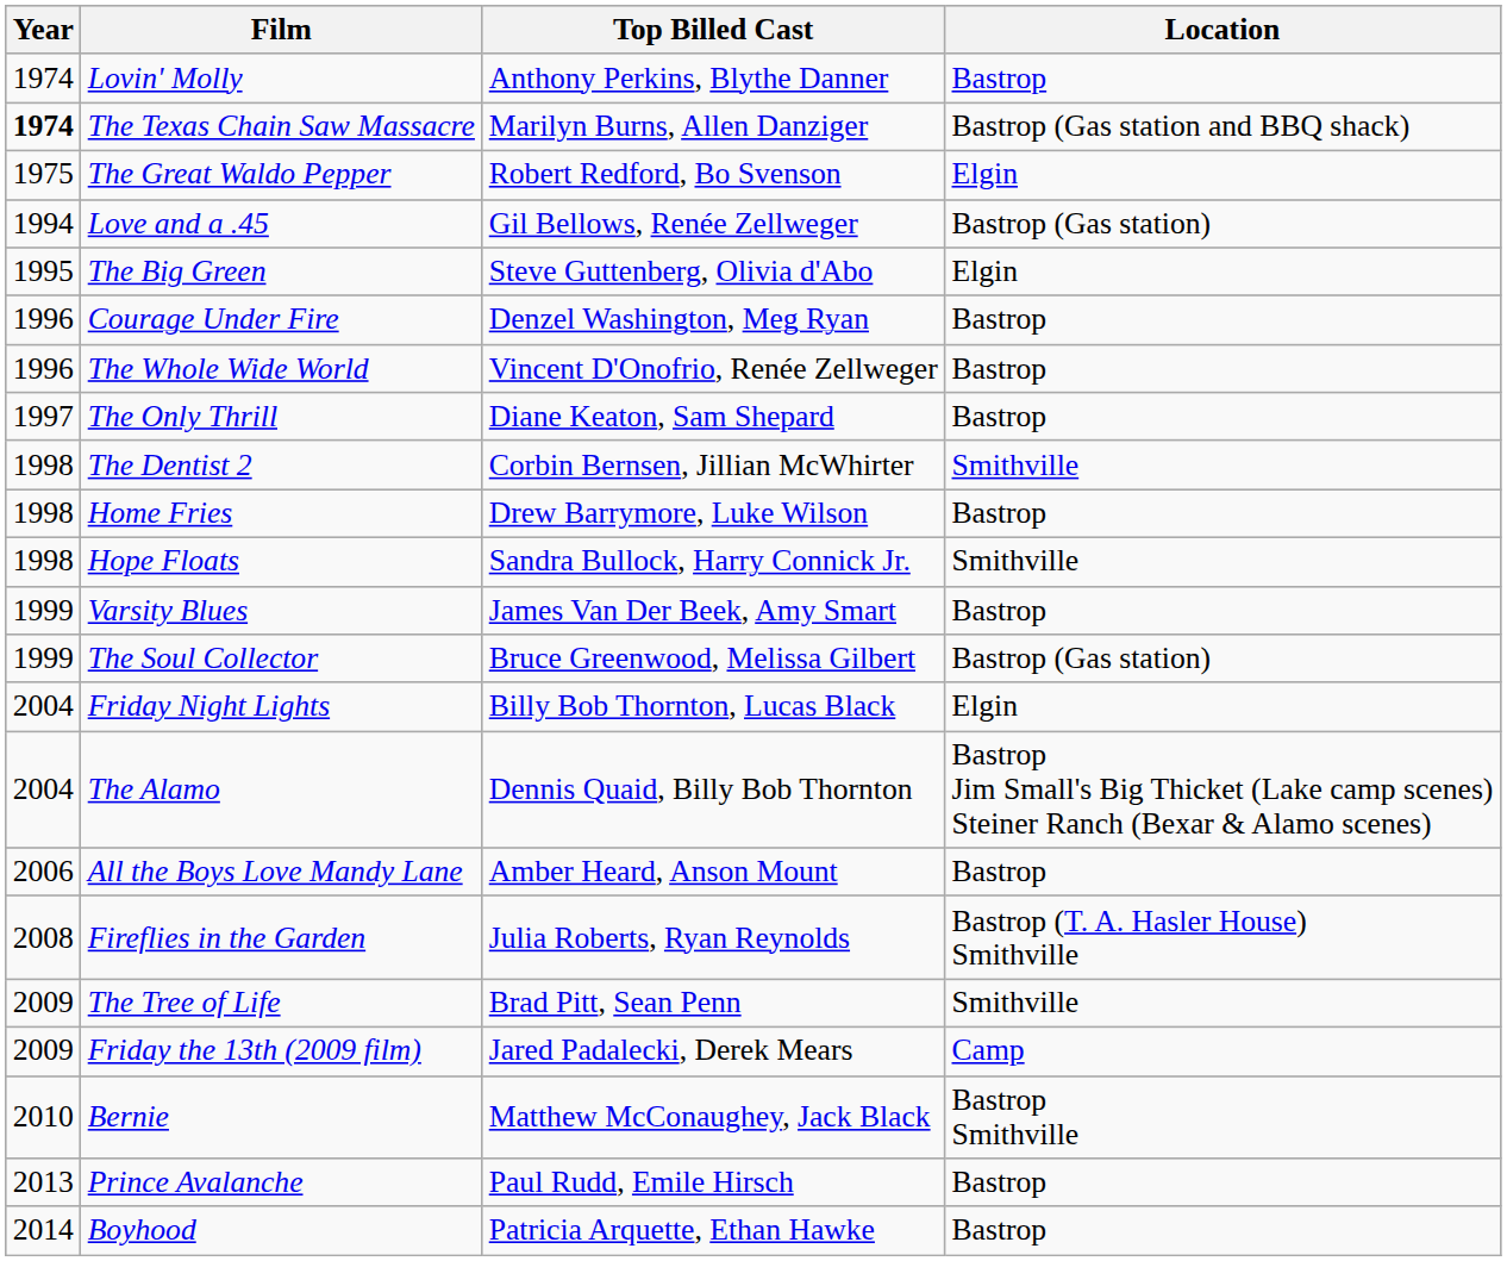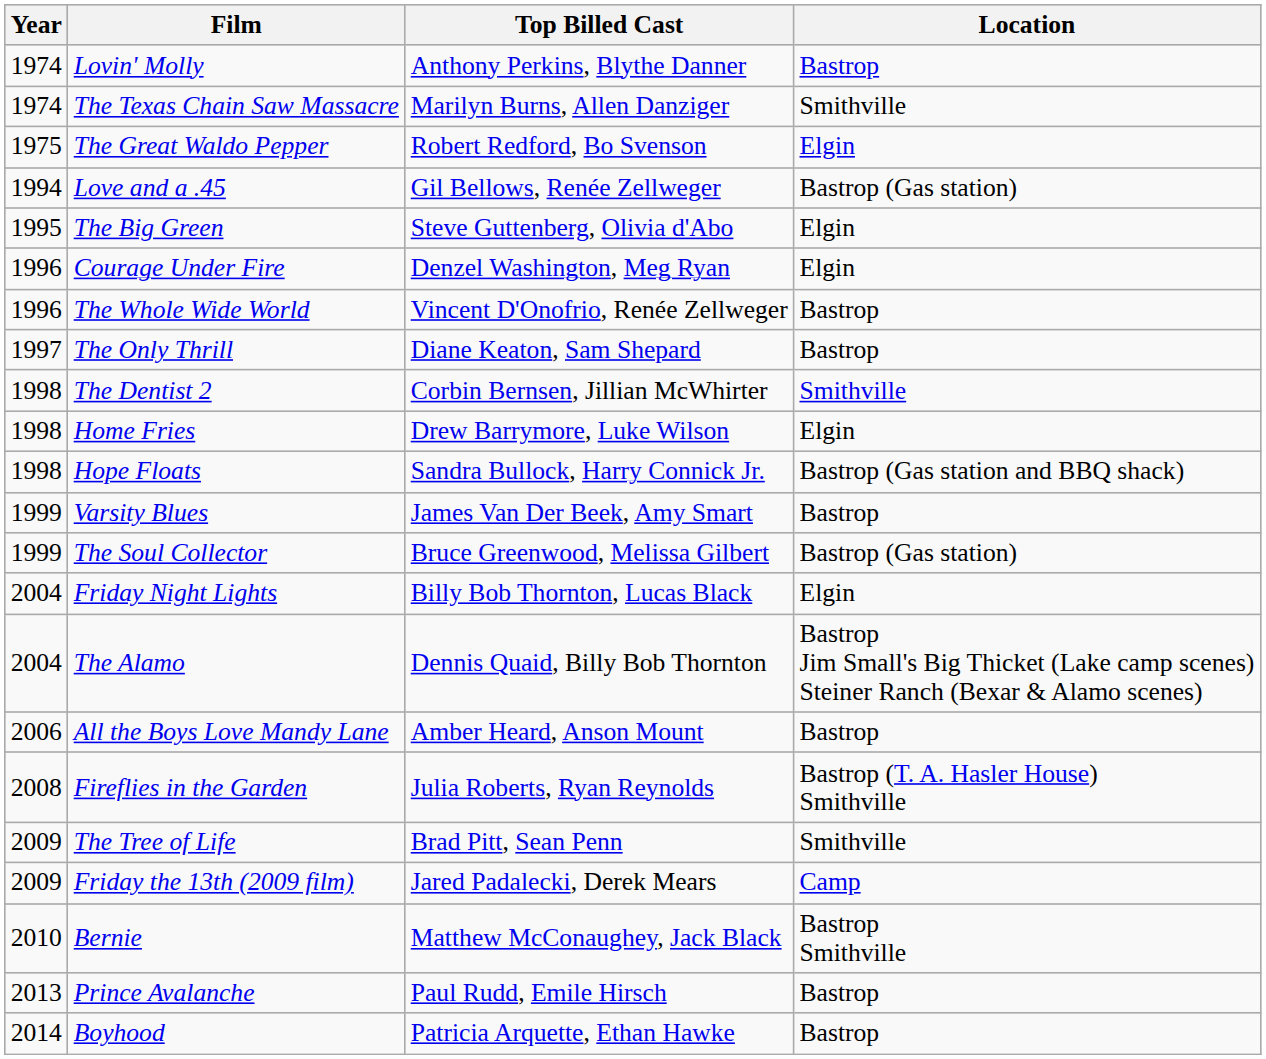The Texas Chain Saw Massacre | Year: bold -> normal
The Texas Chain Saw Massacre | Location: Bastrop (Gas station and BBQ shack) -> Smithville
Courage Under Fire | Location: Bastrop -> Elgin
Home Fries | Location: Bastrop -> Elgin
Hope Floats | Location: Smithville -> Bastrop (Gas station and BBQ shack)
